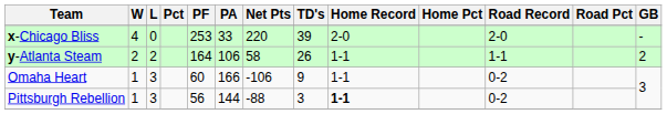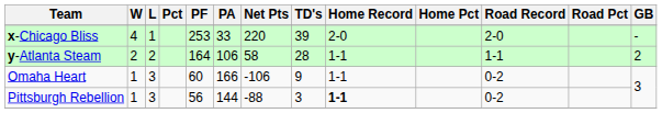x-Chicago Bliss | L: 0 -> 1
y-Atlanta Steam | TD's: 26 -> 28
